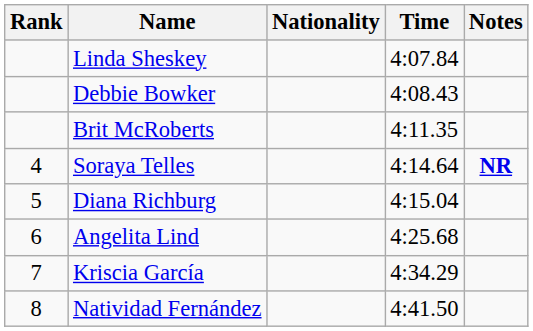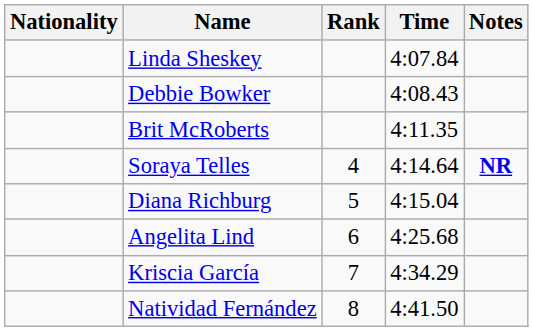columns swapped: Rank <-> Nationality
